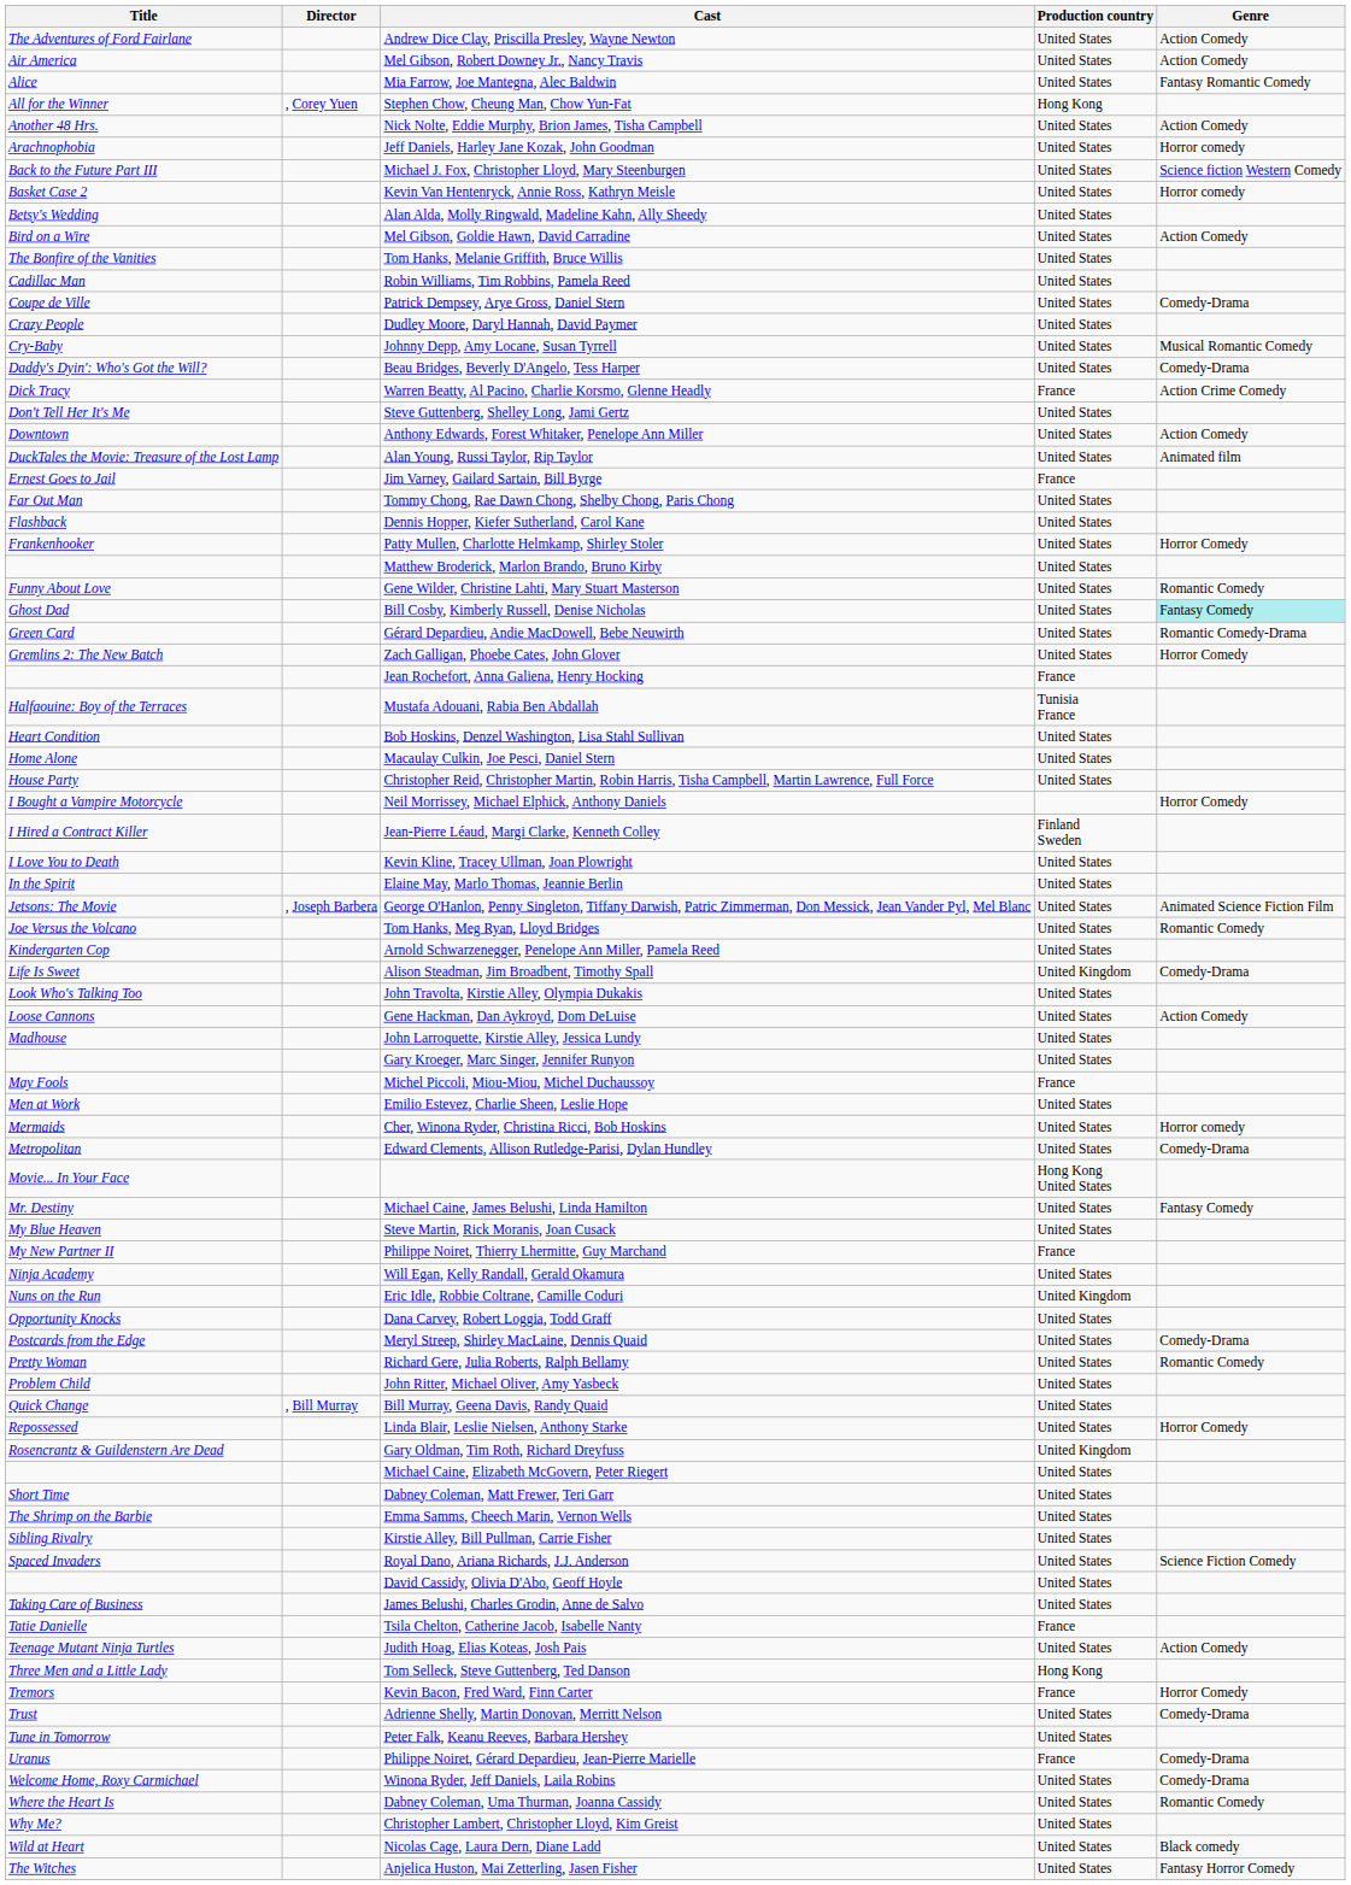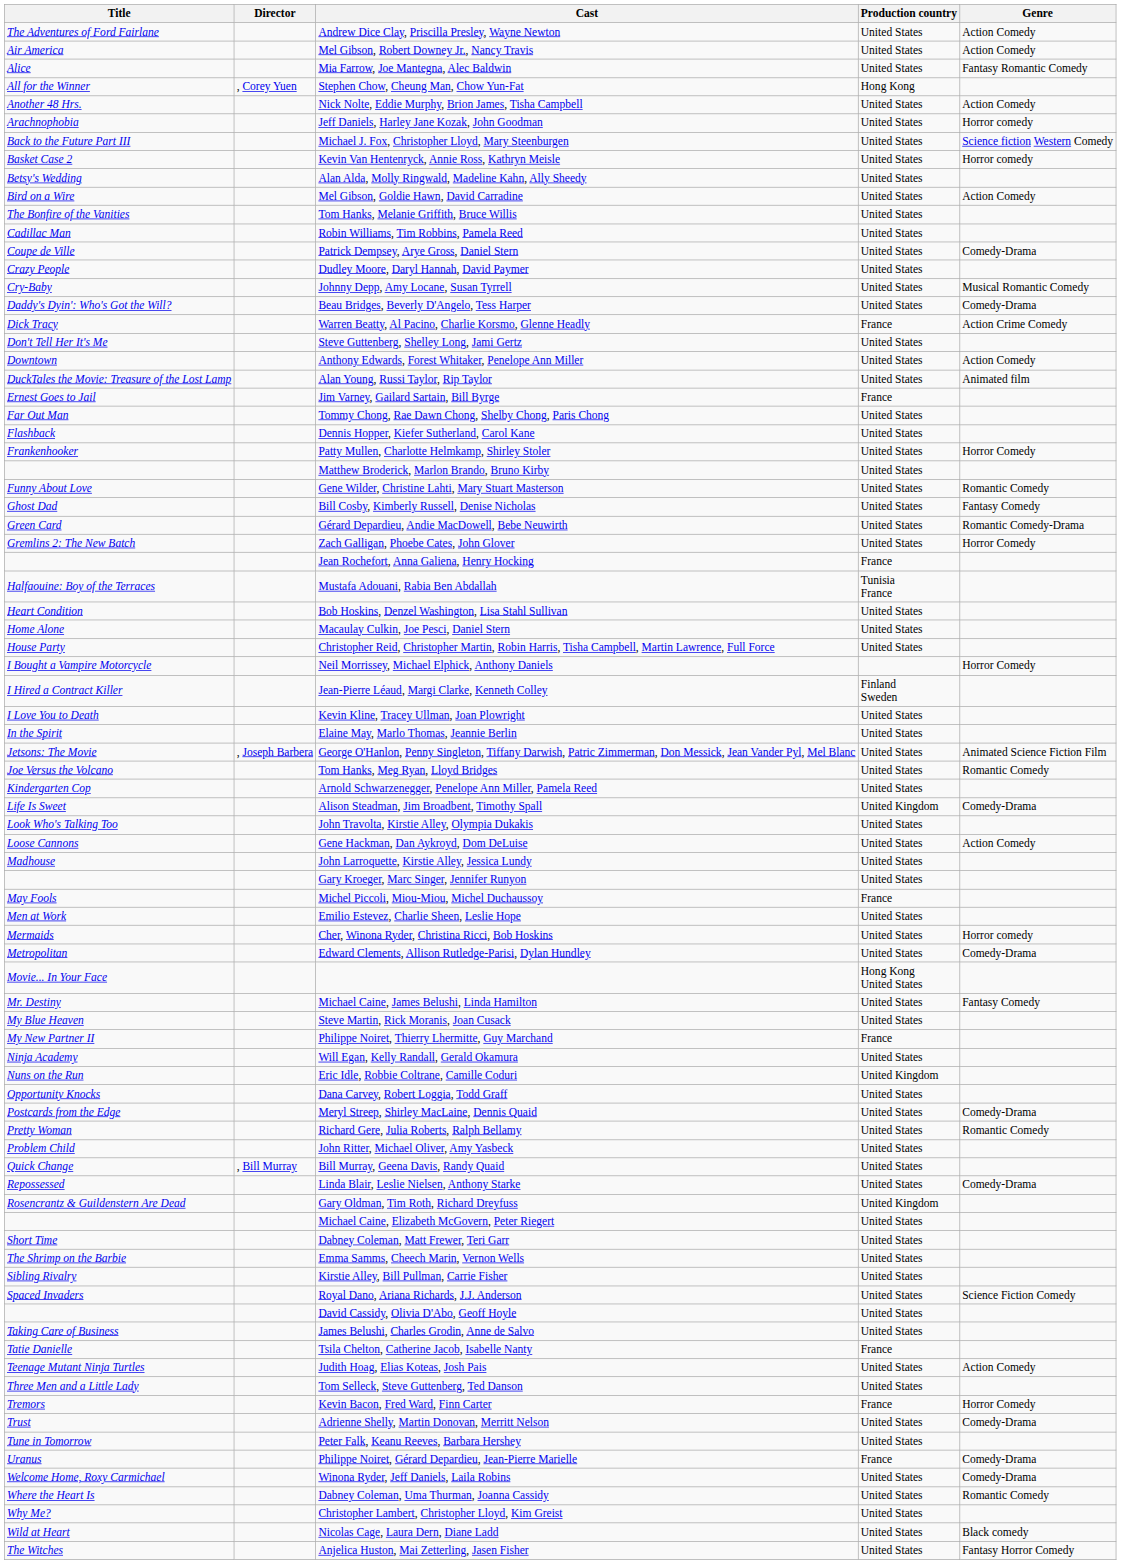Bill Cosby, Kimberly Russell, Denise Nicholas | Genre: paleturquoise background -> no background
Linda Blair, Leslie Nielsen, Anthony Starke | Genre: Horror Comedy -> Comedy-Drama
Tom Selleck, Steve Guttenberg, Ted Danson | Production country: Hong Kong -> United States
